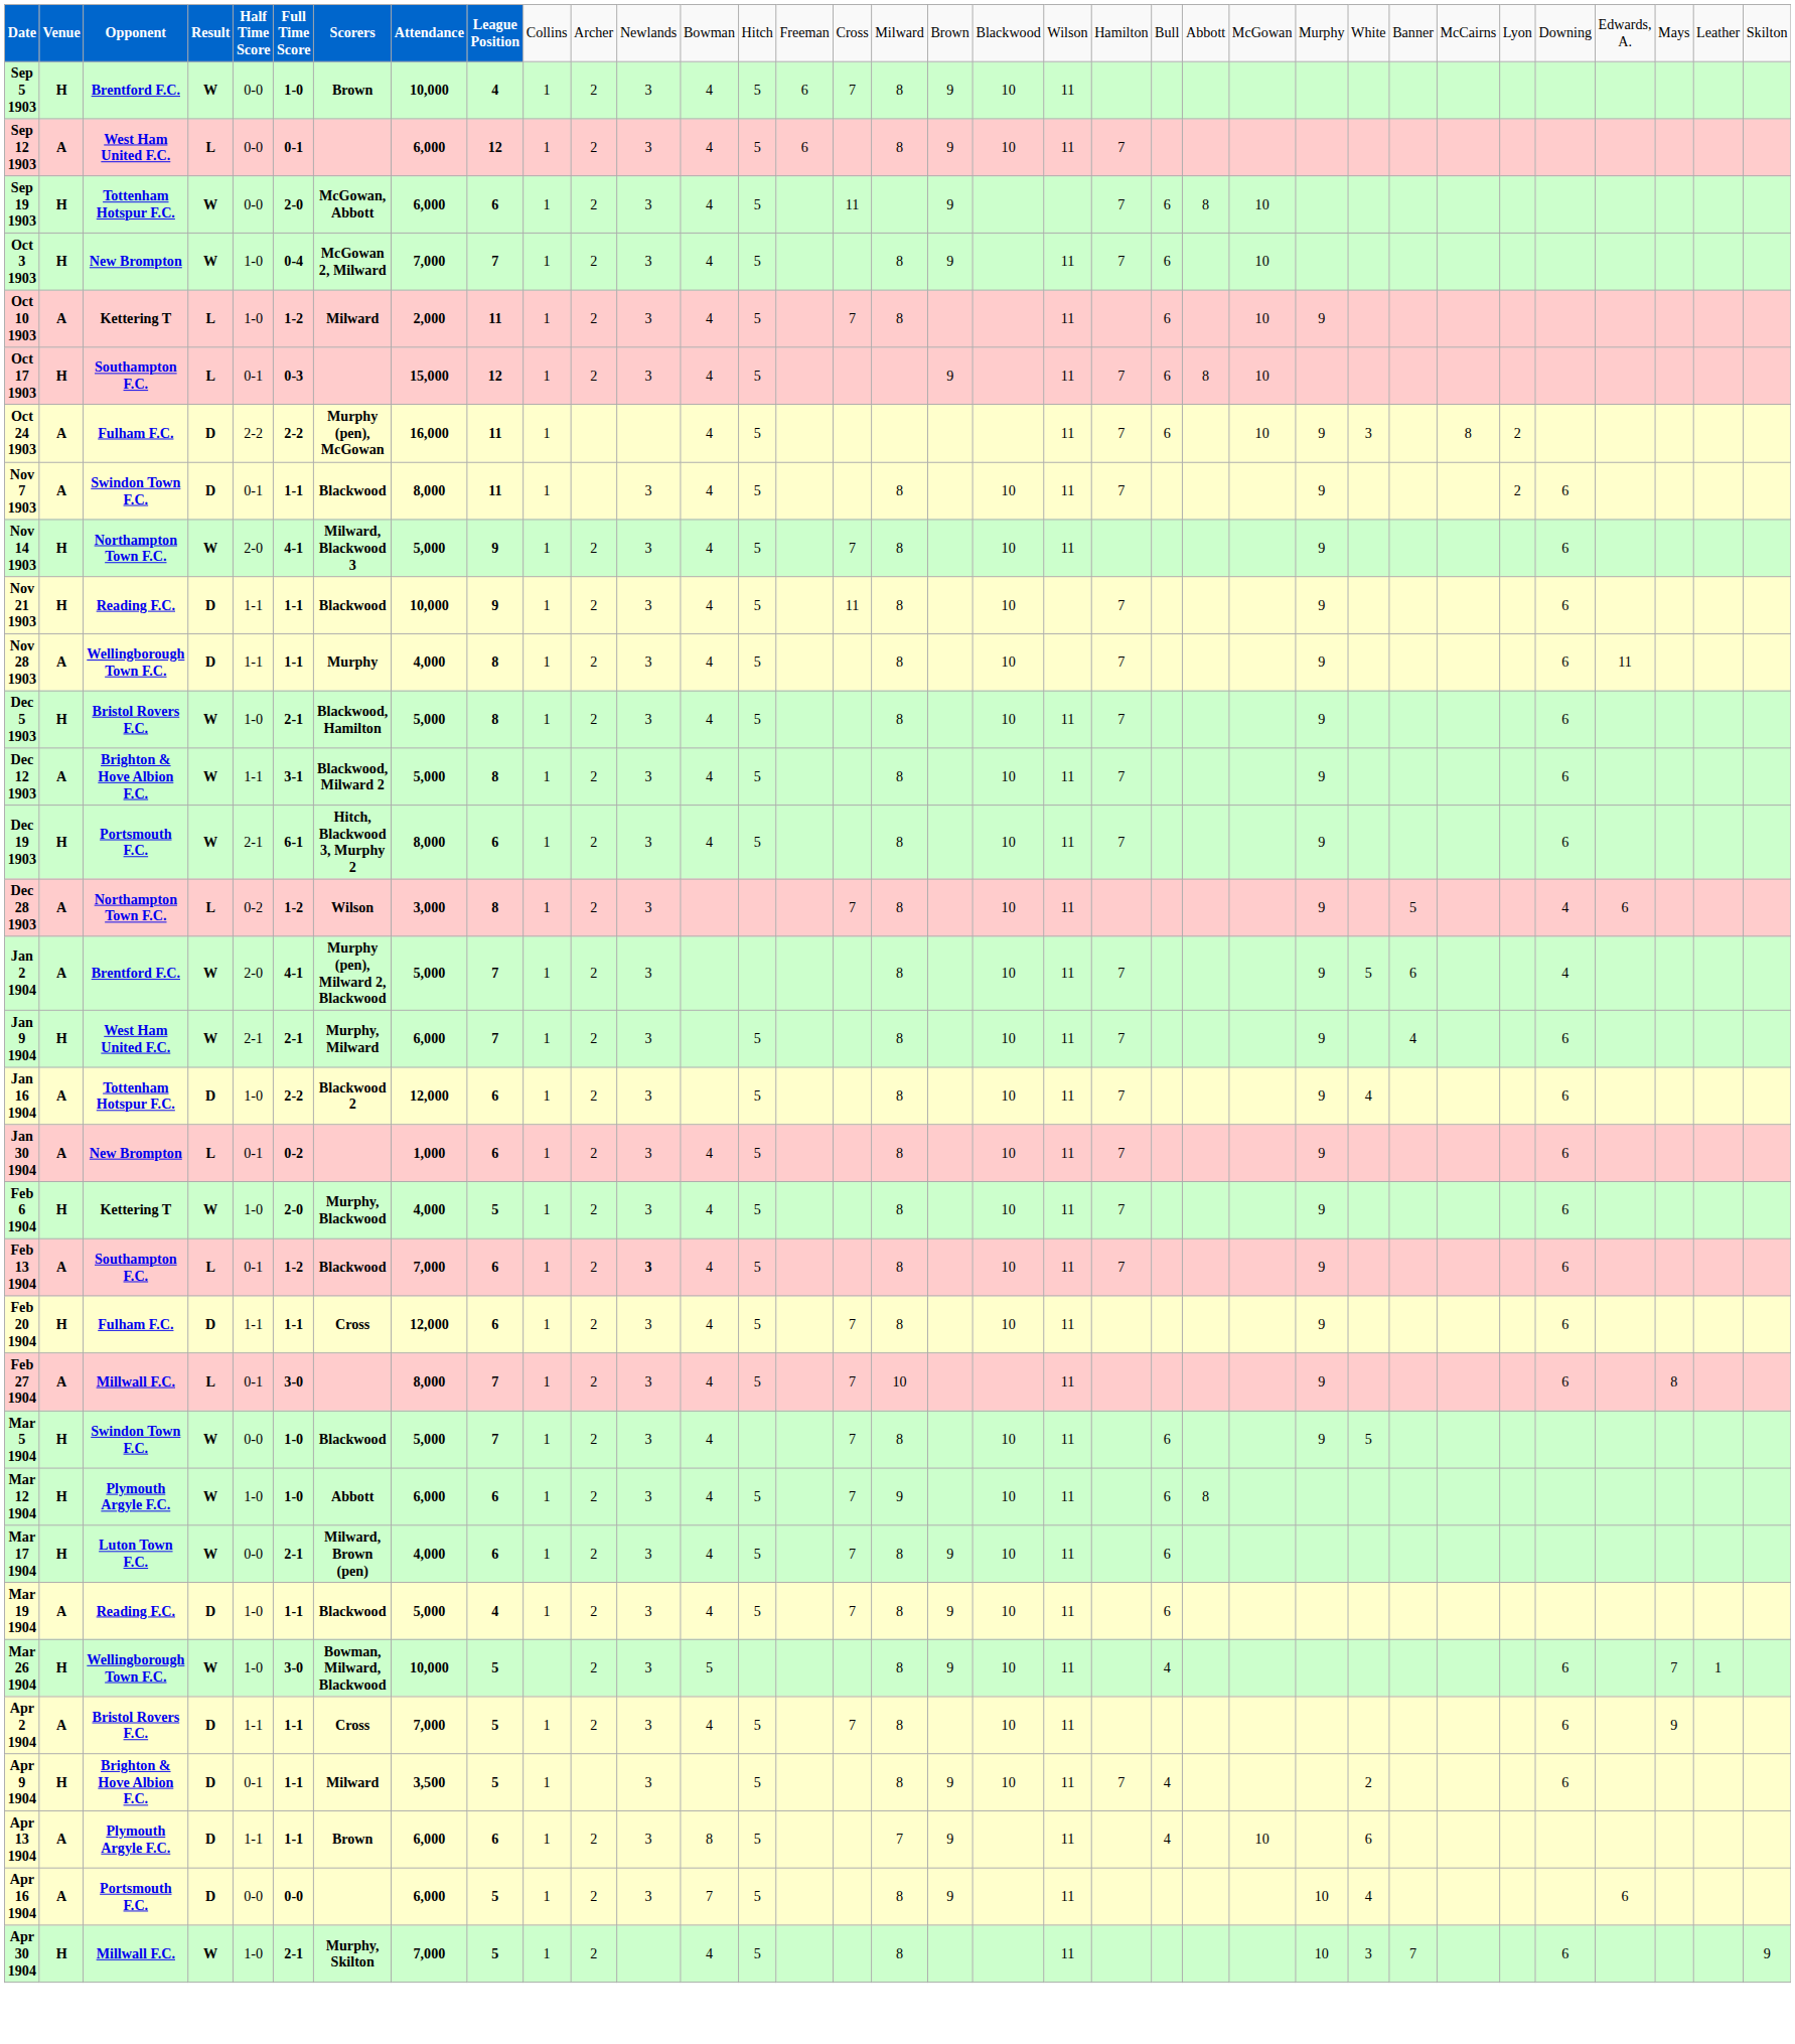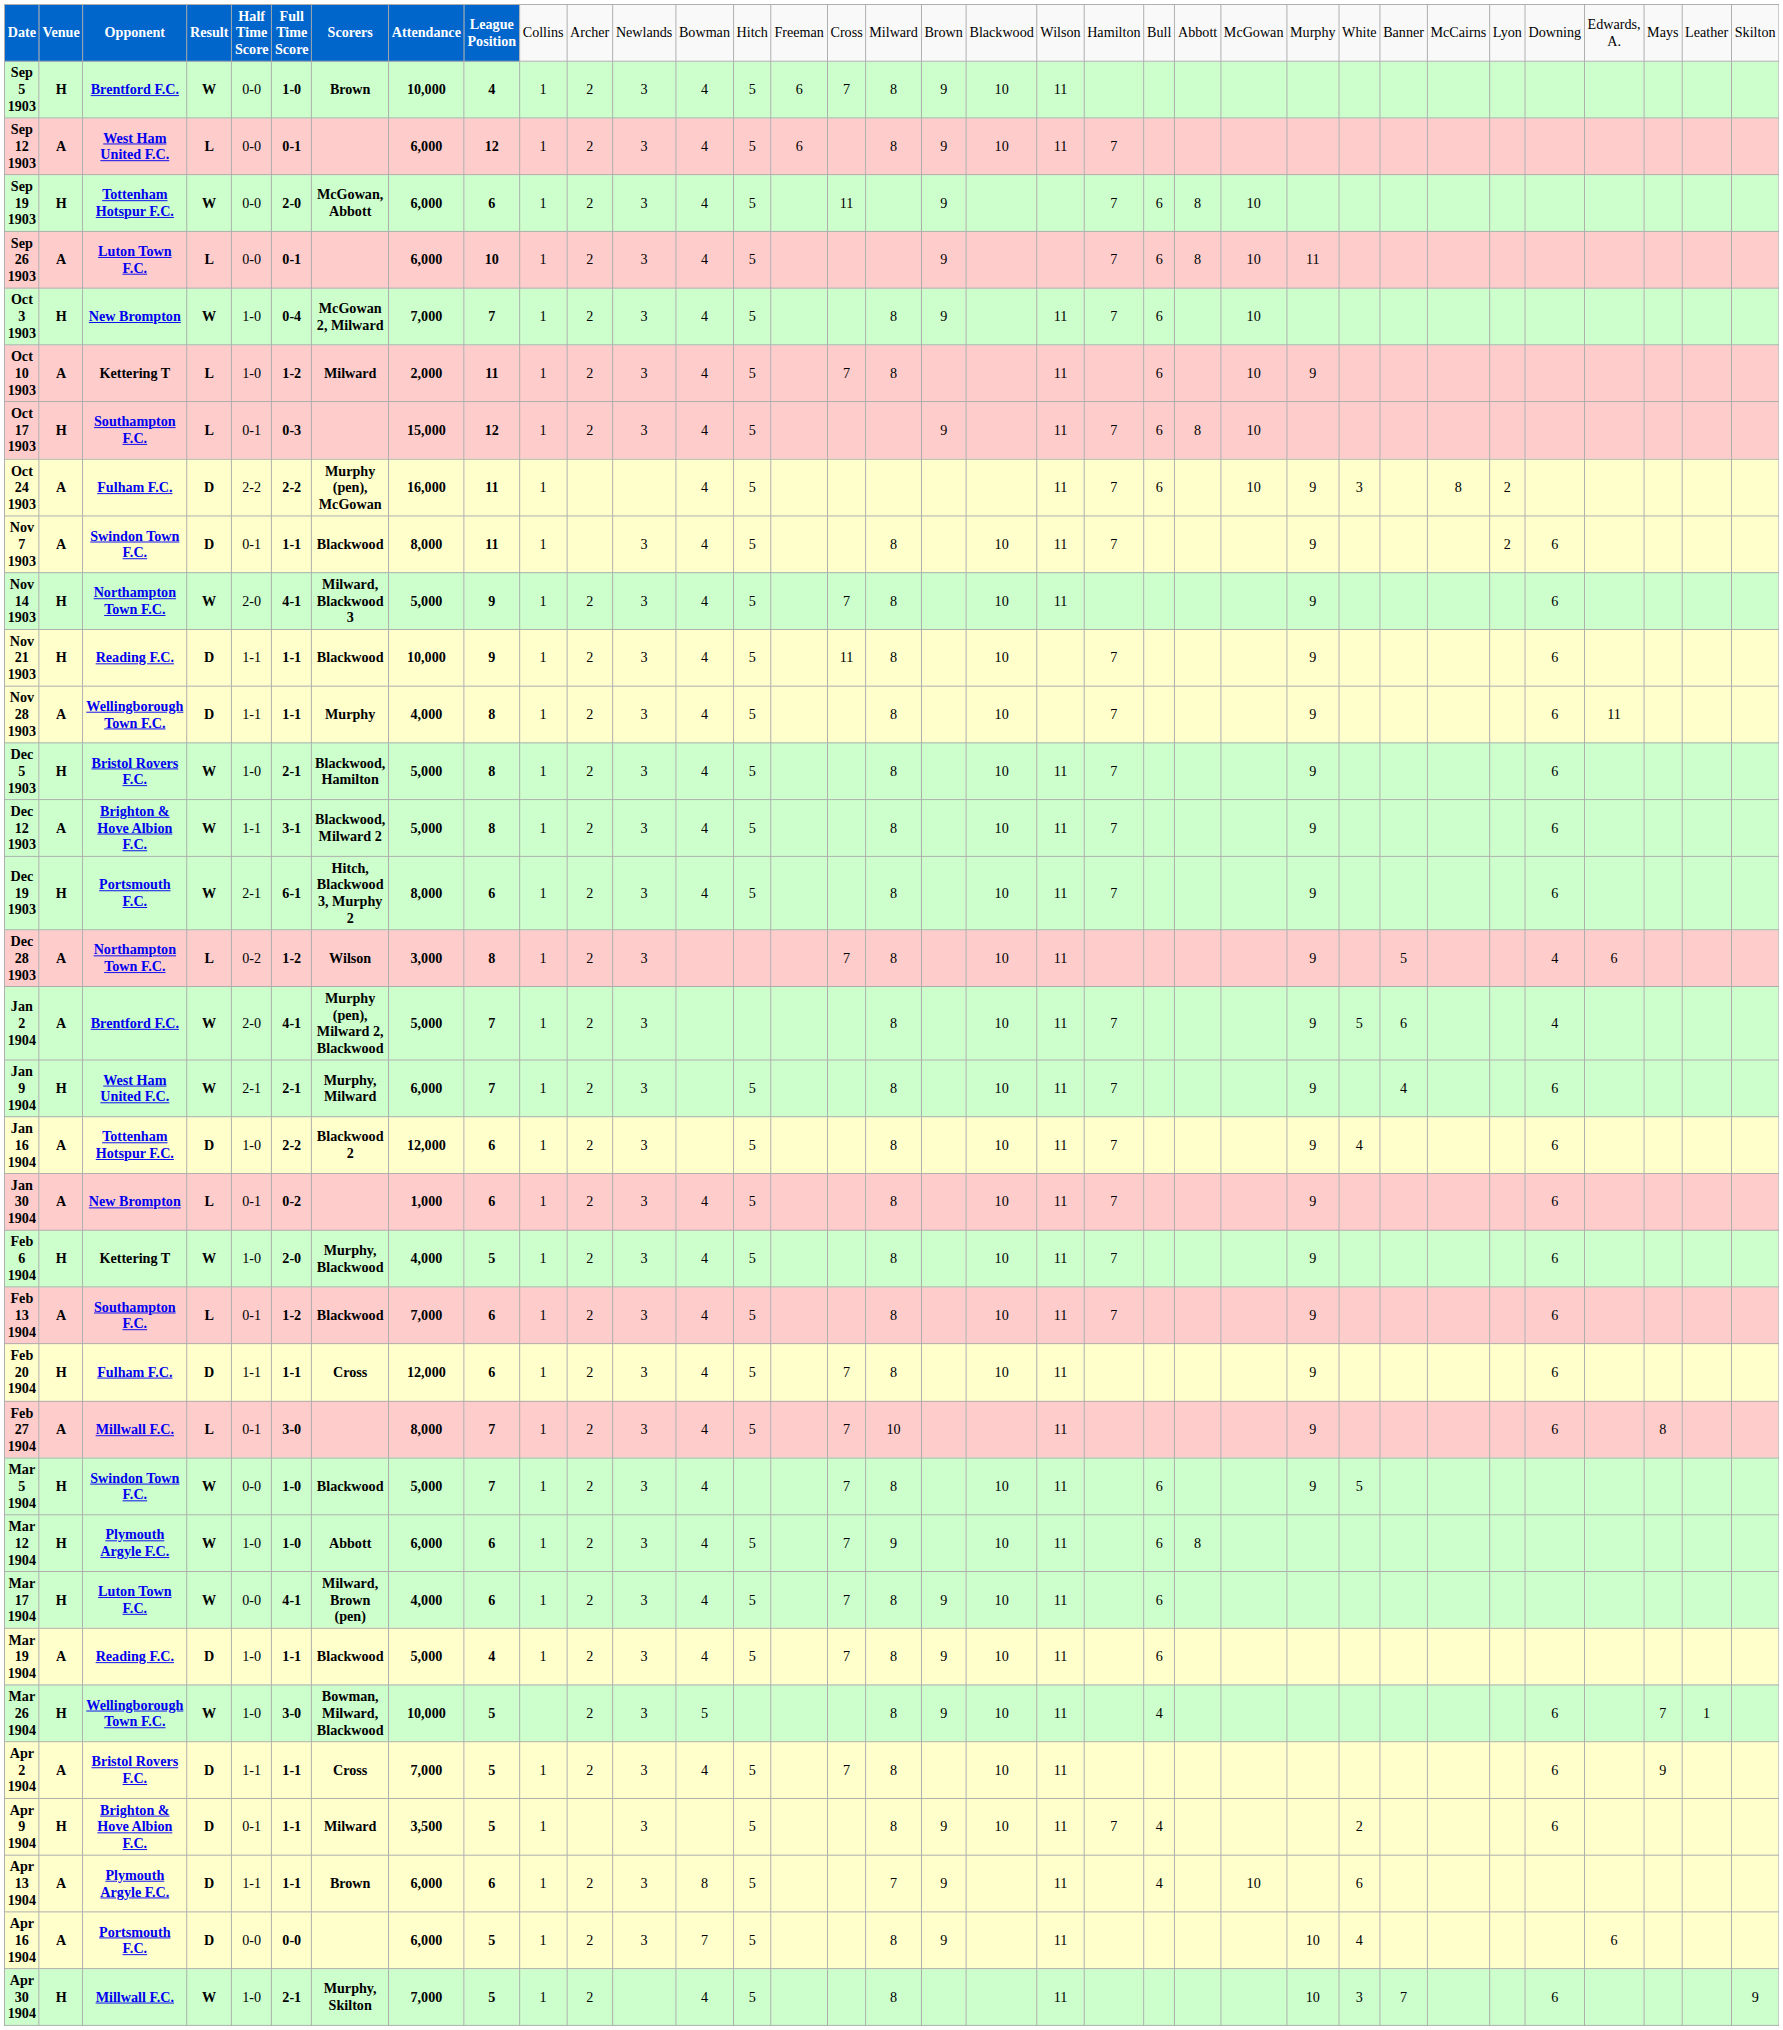+ row: Sep 26 1903 | A | Luton Town F.C. | L | 0-0 | 0-1 | 6,000 | 10 | 1 | 2 | 3 | 4 | 5 | 9 | 7 | 6 | 8 | 10 | 11
Feb 13 1904 | column 12: bold -> normal
Mar 17 1904 | column 6: 2-1 -> 4-1
